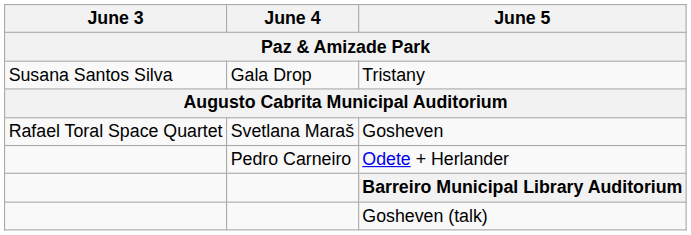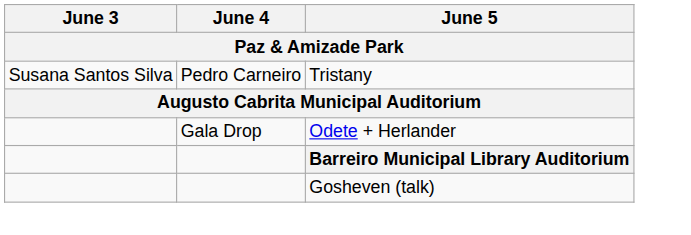Tristany | June 4: Gala Drop -> Pedro Carneiro
- row: Rafael Toral Space Quartet | Svetlana Maraš | Gosheven
Odete + Herlander | June 4: Pedro Carneiro -> Gala Drop
